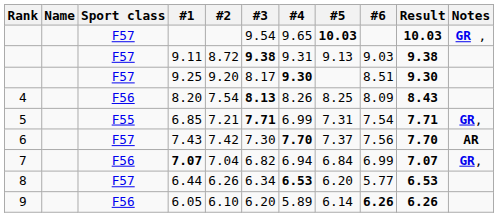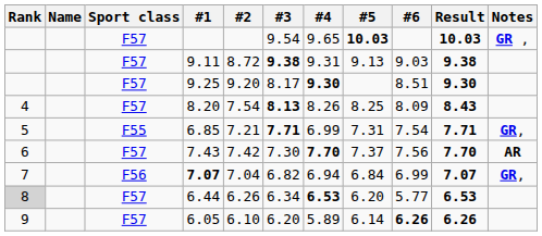8.20 | Sport class: F56 -> F57
6.44 | Rank: no background -> lightgrey background
6.05 | Sport class: F56 -> F57
